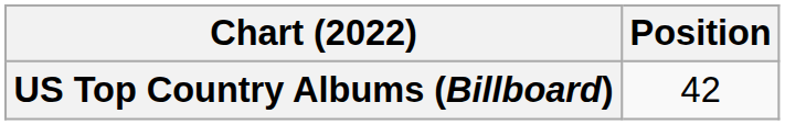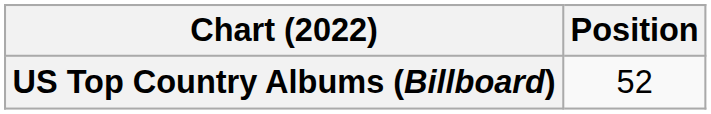US Top Country Albums (Billboard) | Position: 42 -> 52
